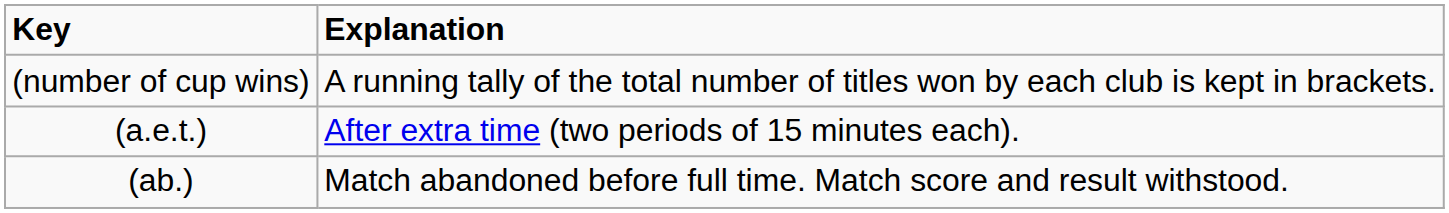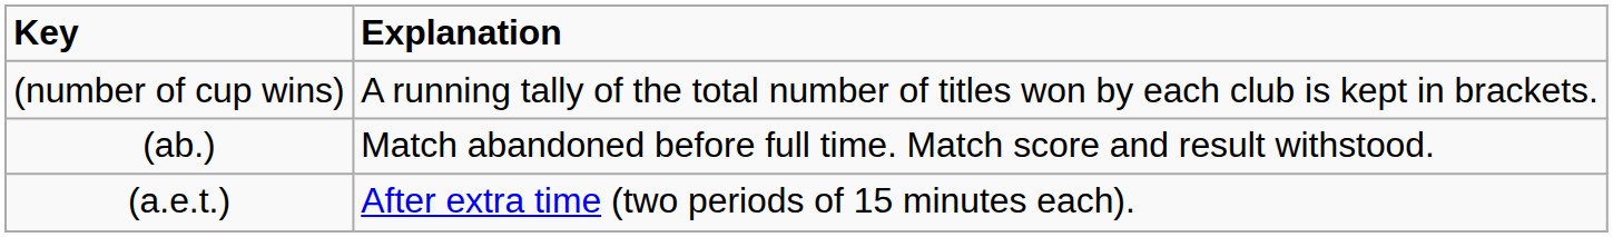rows swapped: (a.e.t.) <-> (ab.)
